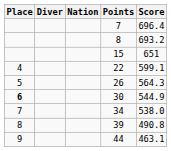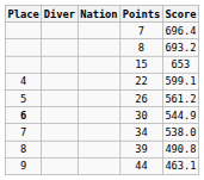15 | Score: 651 -> 653
26 | Score: 564.3 -> 561.2
